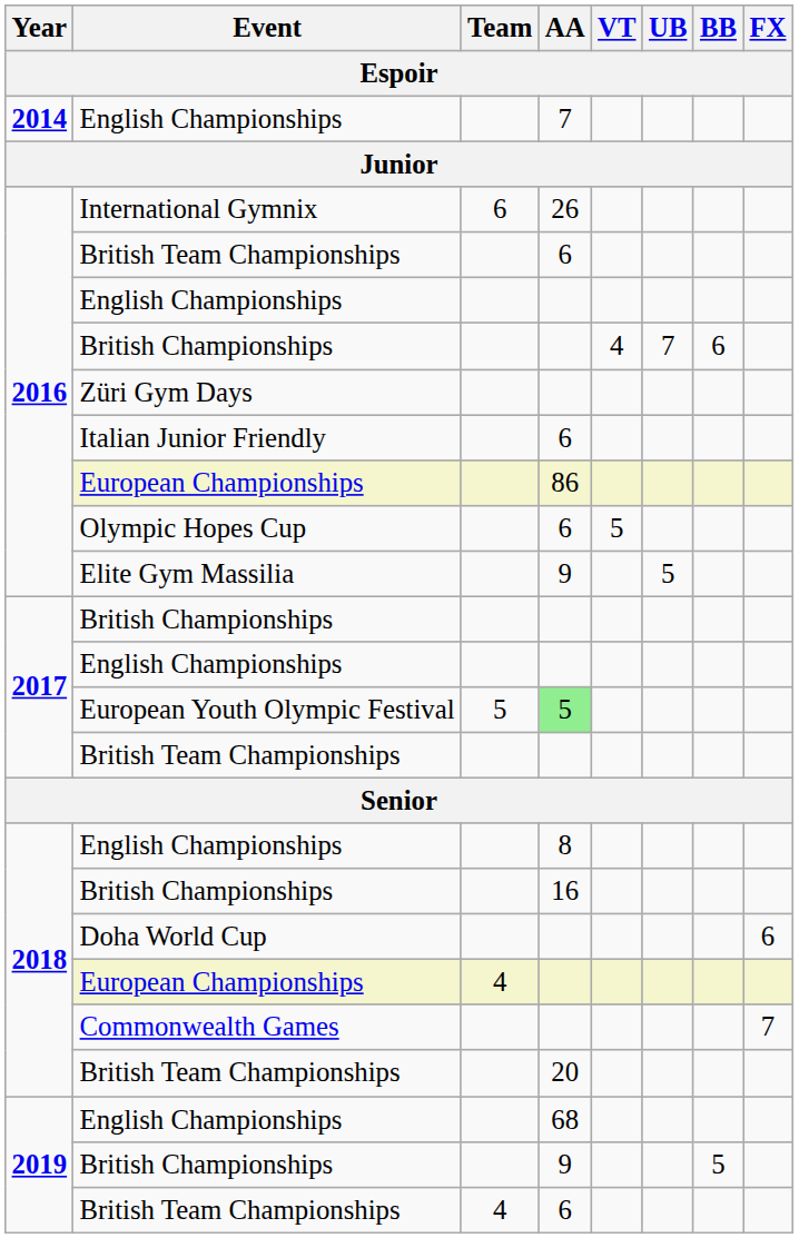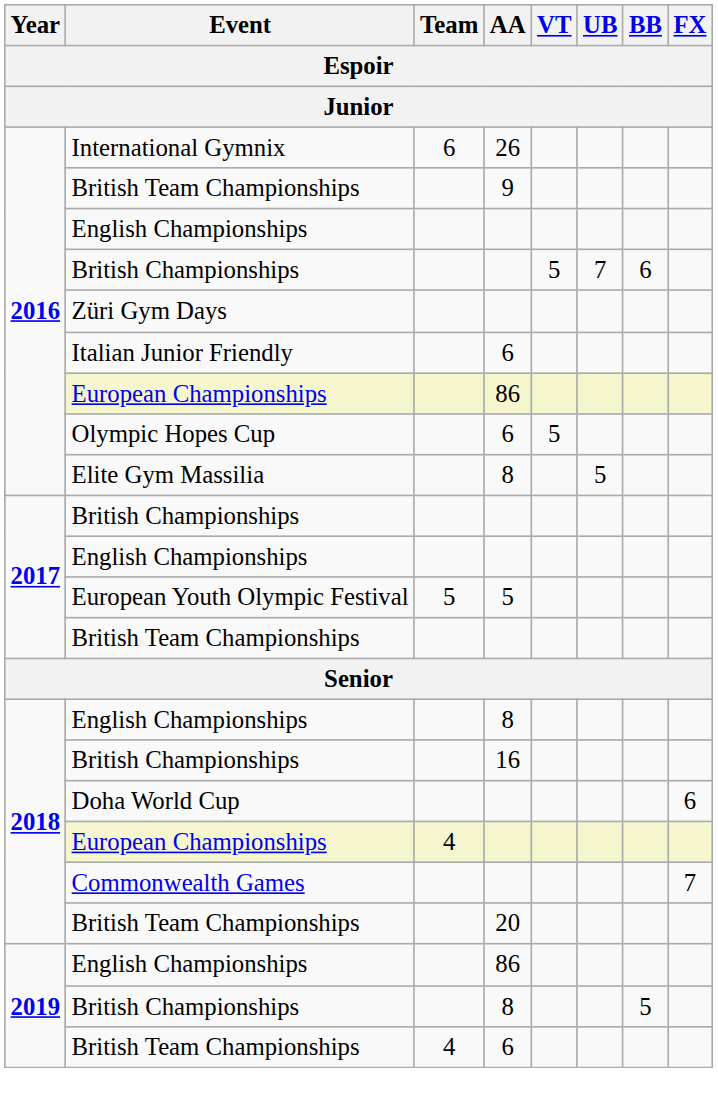- row: 2014 | English Championships | 7
2016 / British Team Championships | AA: 6 -> 9
2016 / British Championships | VT: 4 -> 5
Elite Gym Massilia | AA: 9 -> 8
European Youth Olympic Festival | AA: lightgreen background -> no background
2019 / English Championships | AA: 68 -> 86
2019 / British Championships | AA: 9 -> 8
